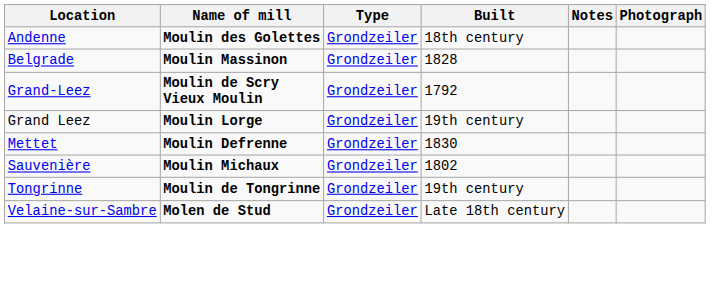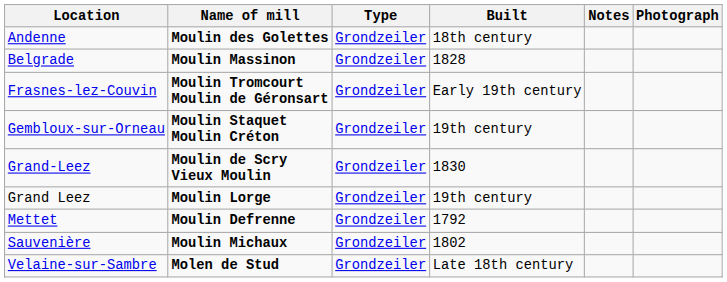+ row: Frasnes-lez-Couvin | Moulin Tromcourt Moulin de Géronsart | Grondzeiler | Early 19th century
+ row: Gembloux-sur-Orneau | Moulin Staquet Moulin Créton | Grondzeiler | 19th century
Grand-Leez | Built: 1792 -> 1830
Mettet | Built: 1830 -> 1792
- row: Tongrinne | Moulin de Tongrinne | Grondzeiler | 19th century
